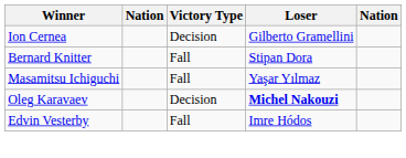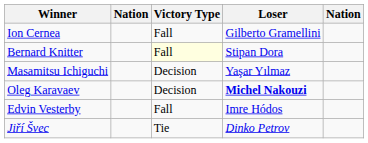Ion Cernea | Victory Type: Decision -> Fall
Bernard Knitter | Victory Type: no background -> lightyellow background
Masamitsu Ichiguchi | Victory Type: Fall -> Decision
+ row: Jiří Švec | Tie | Dinko Petrov
